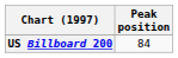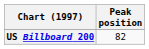US Billboard 200 | Peak position: 84 -> 82
